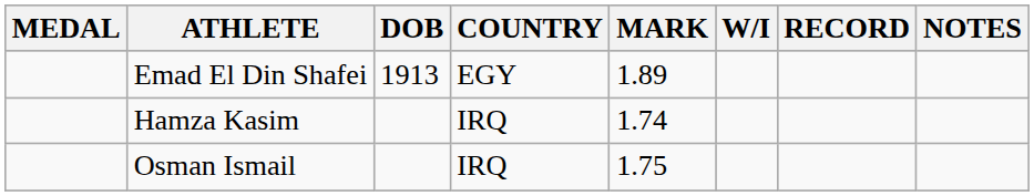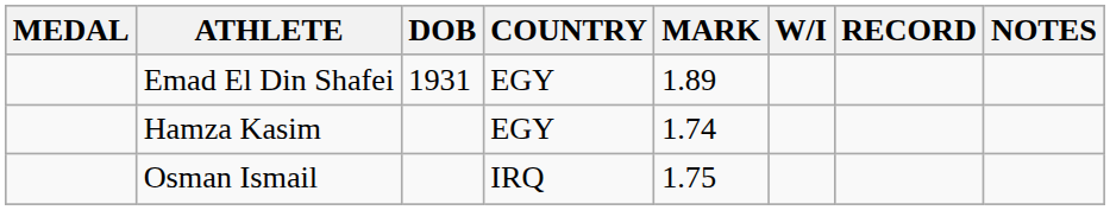Emad El Din Shafei | DOB: 1913 -> 1931
Hamza Kasim | COUNTRY: IRQ -> EGY
